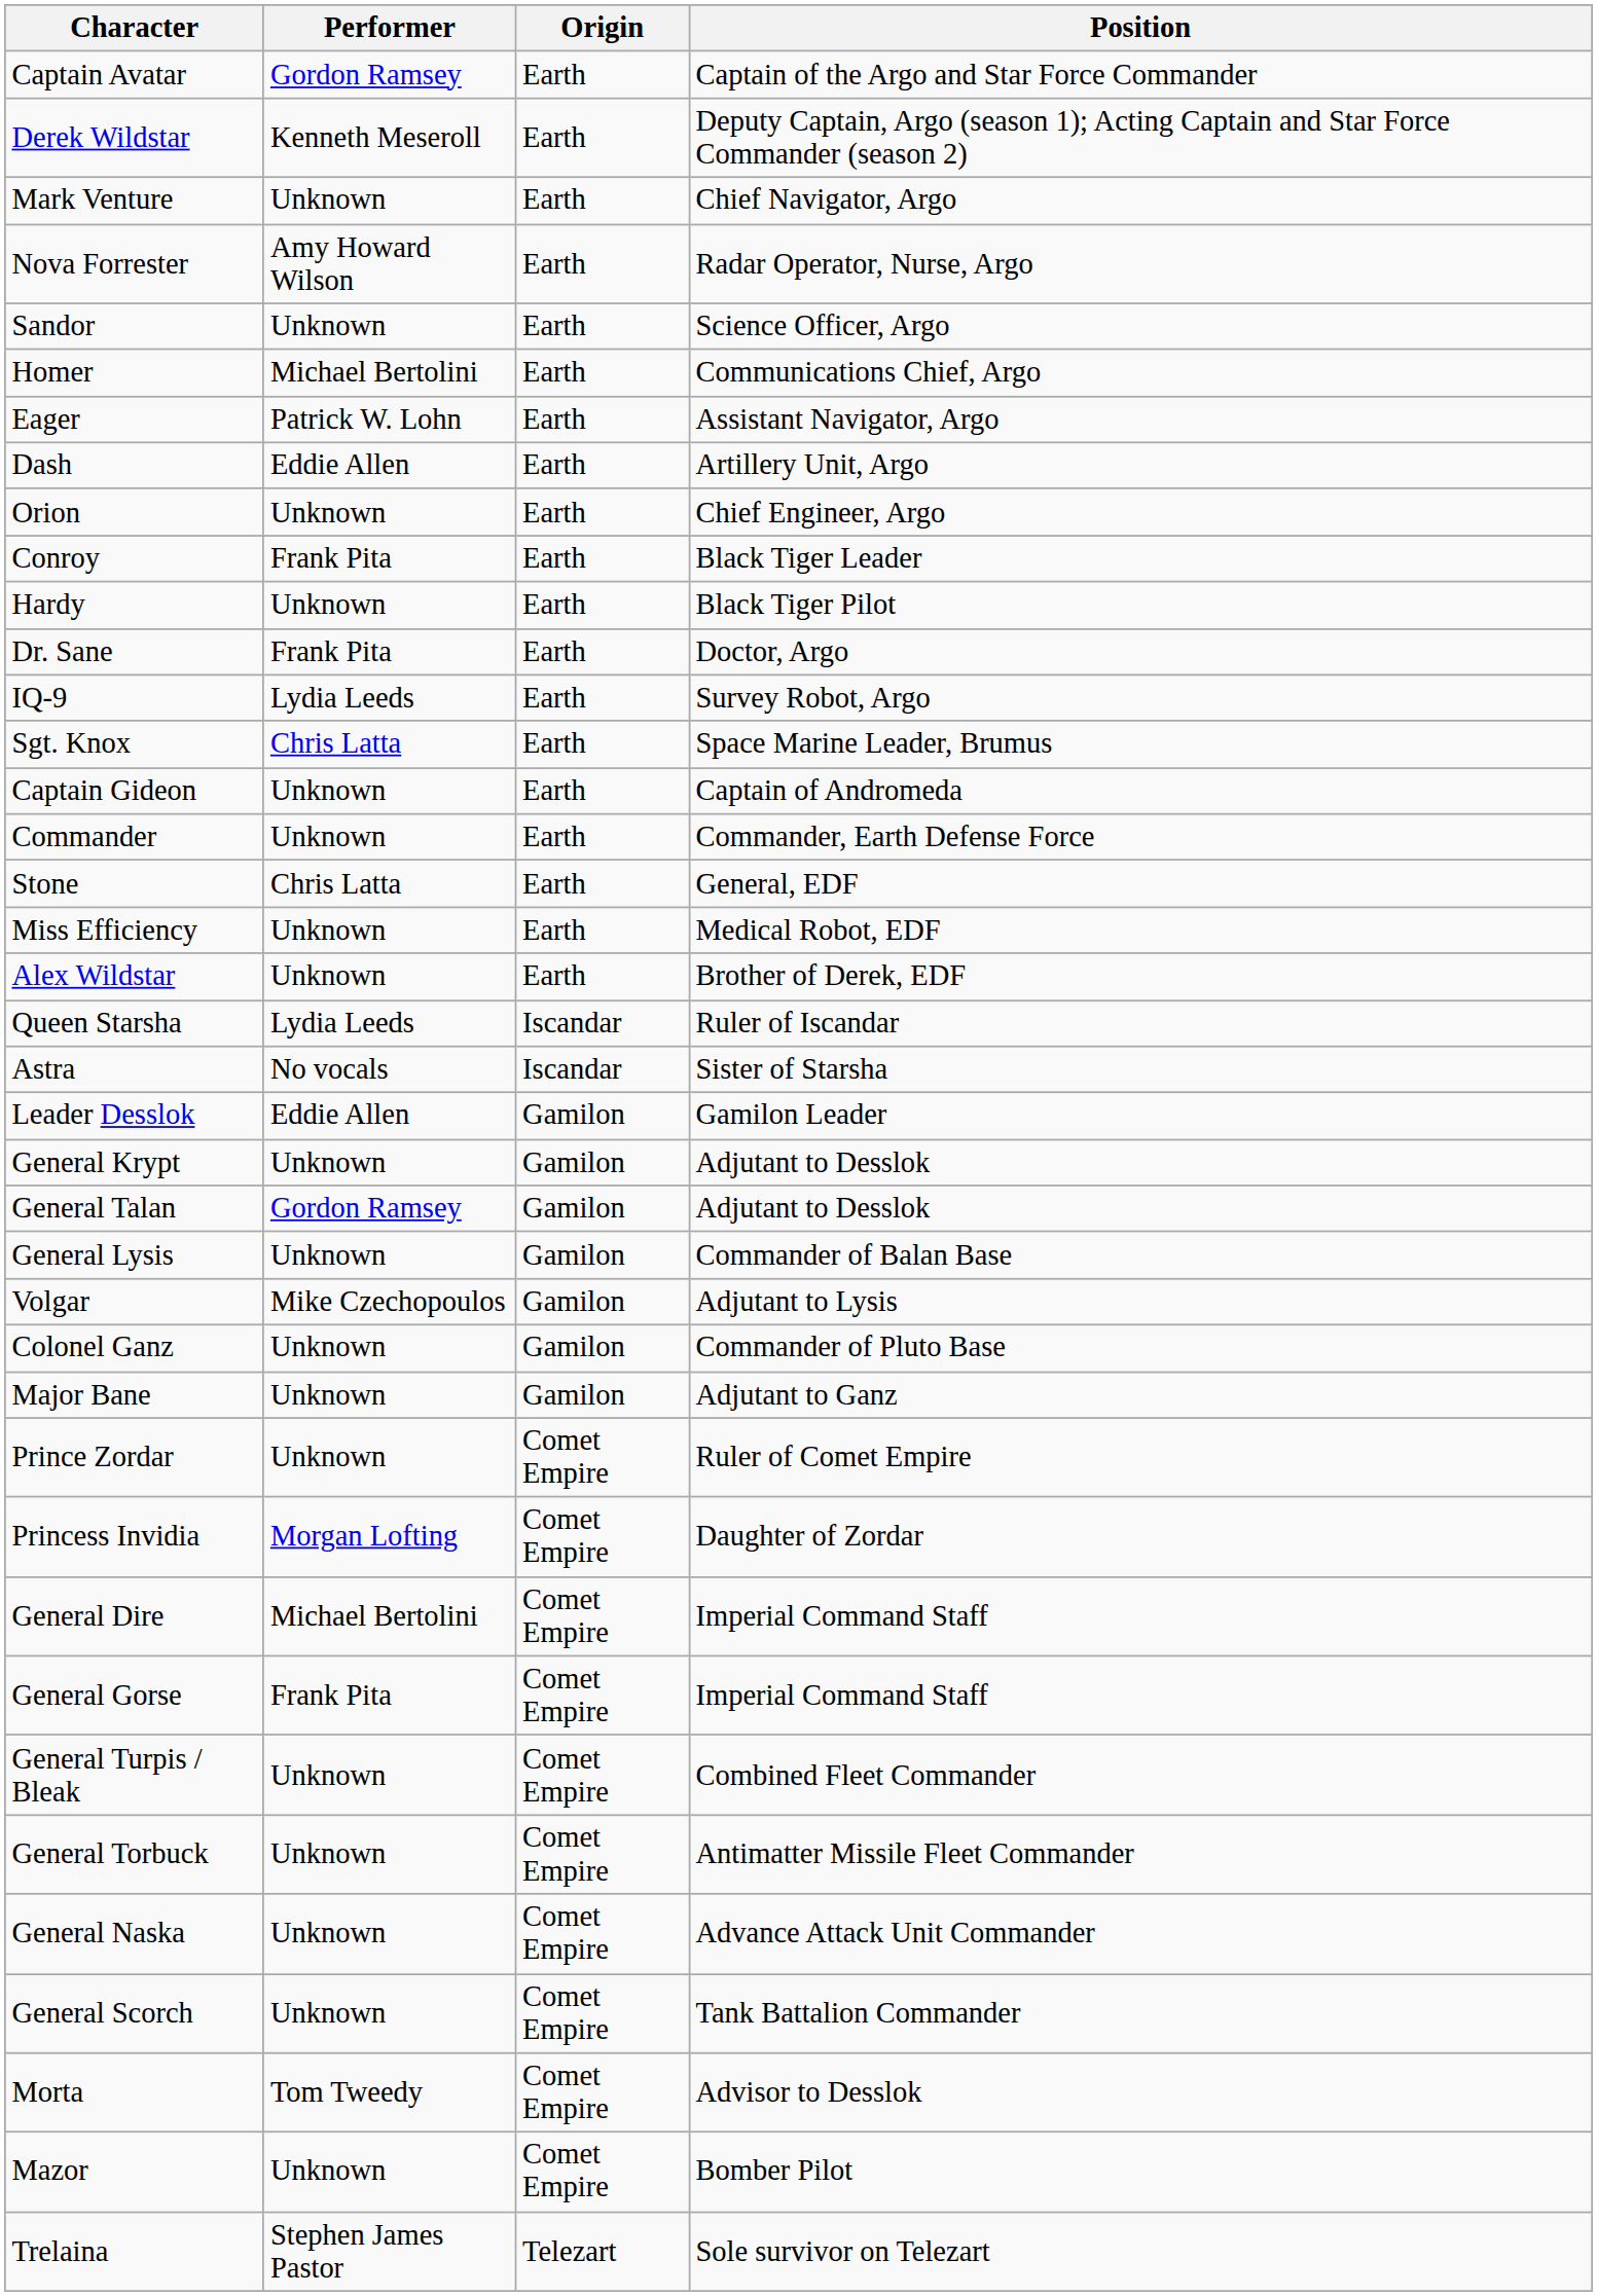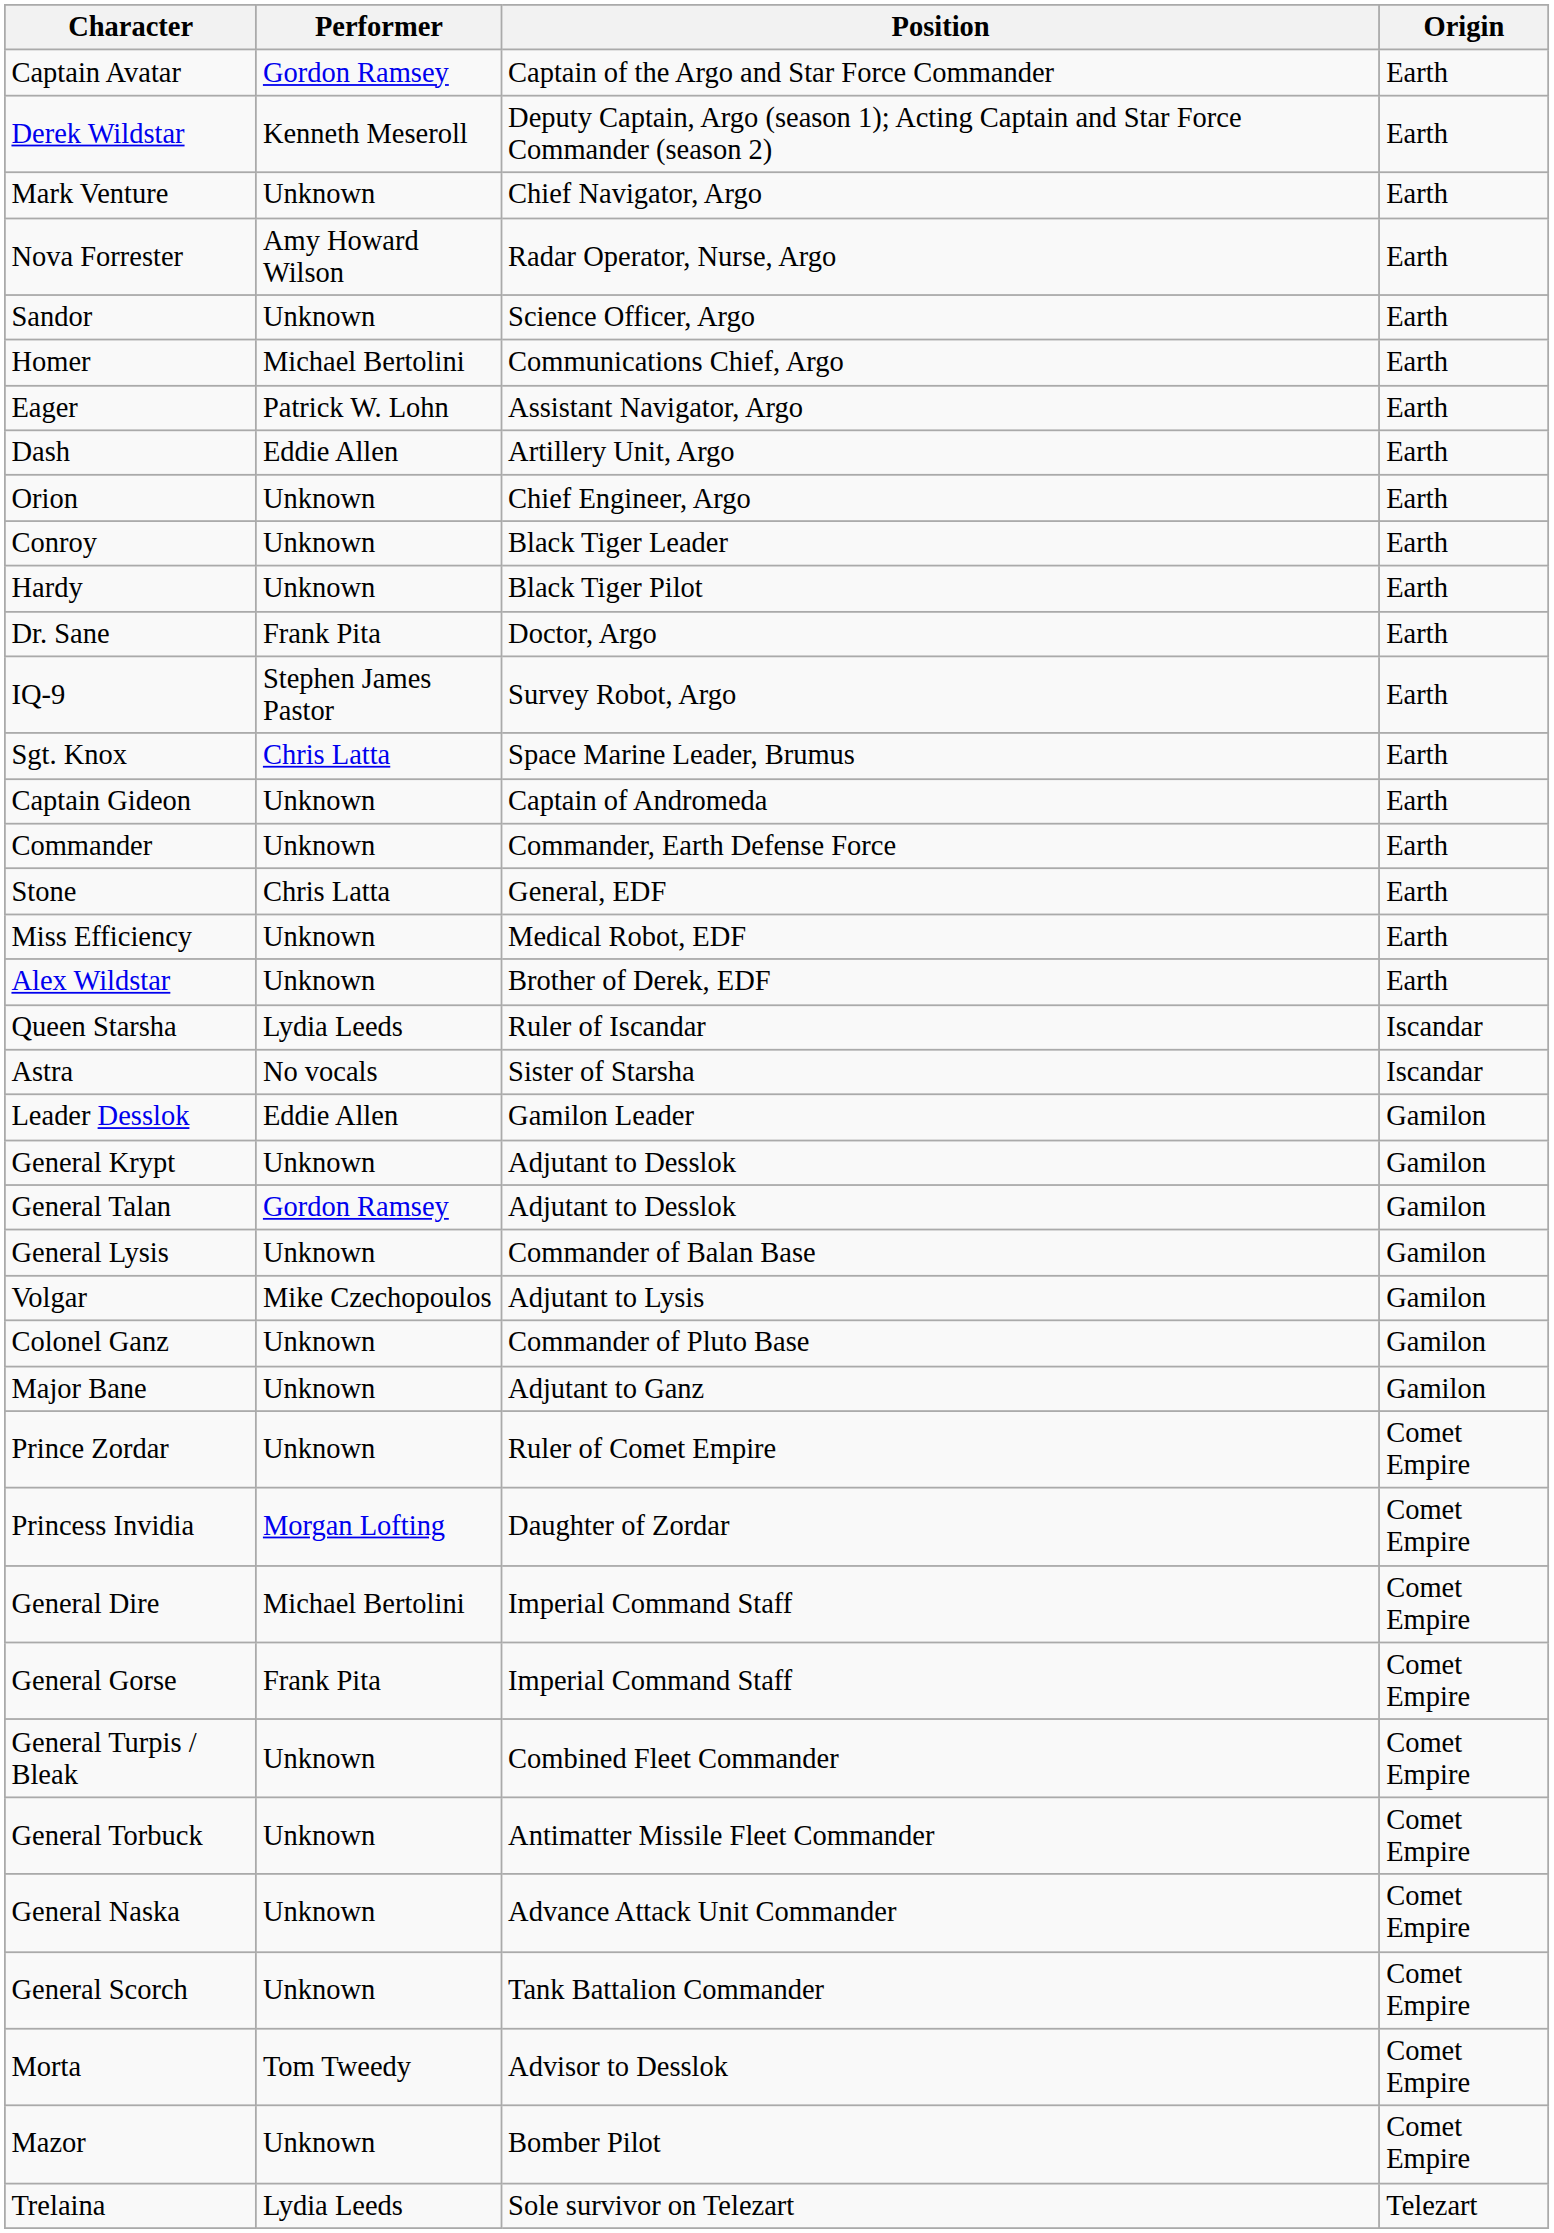columns swapped: Position <-> Origin
Conroy | Performer: Frank Pita -> Unknown
IQ-9 | Performer: Lydia Leeds -> Stephen James Pastor
Trelaina | Performer: Stephen James Pastor -> Lydia Leeds
